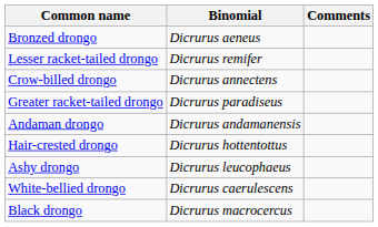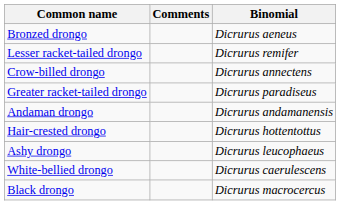columns swapped: Binomial <-> Comments
